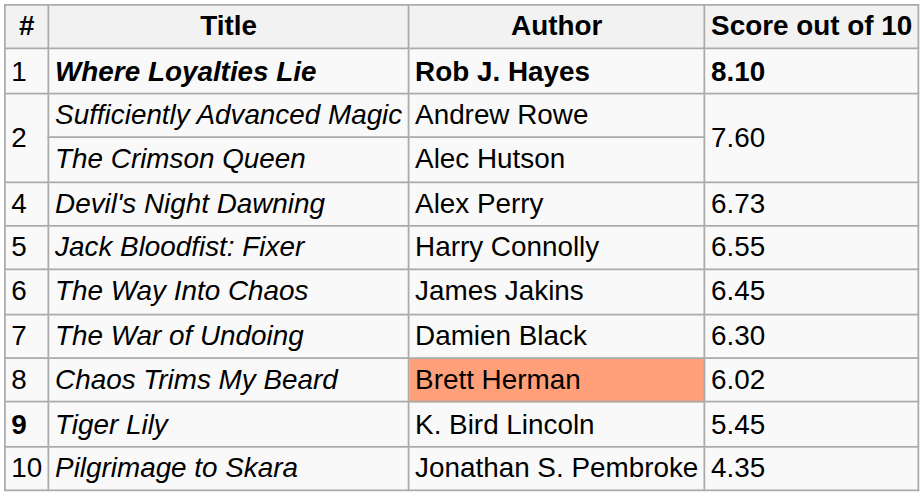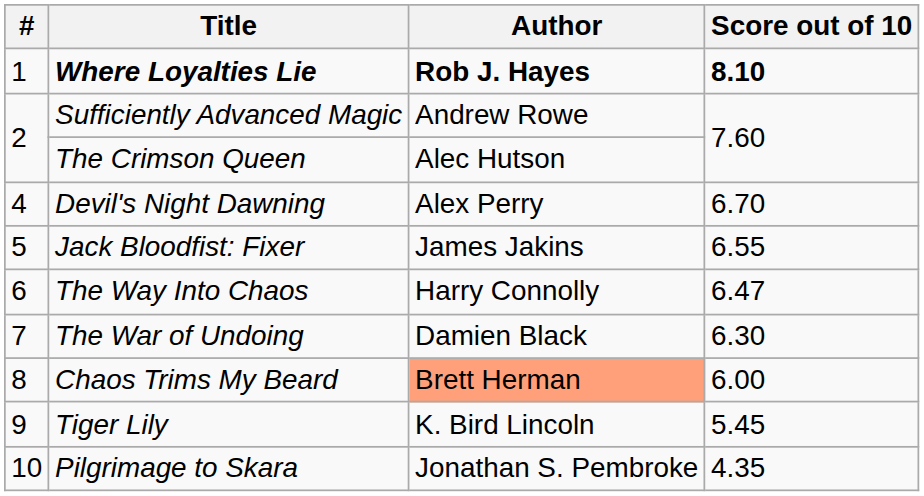Devil's Night Dawning | Score out of 10: 6.73 -> 6.70
Jack Bloodfist: Fixer | Author: Harry Connolly -> James Jakins
The Way Into Chaos | Author: James Jakins -> Harry Connolly
The Way Into Chaos | Score out of 10: 6.45 -> 6.47
Chaos Trims My Beard | Score out of 10: 6.02 -> 6.00
Tiger Lily | #: bold -> normal
